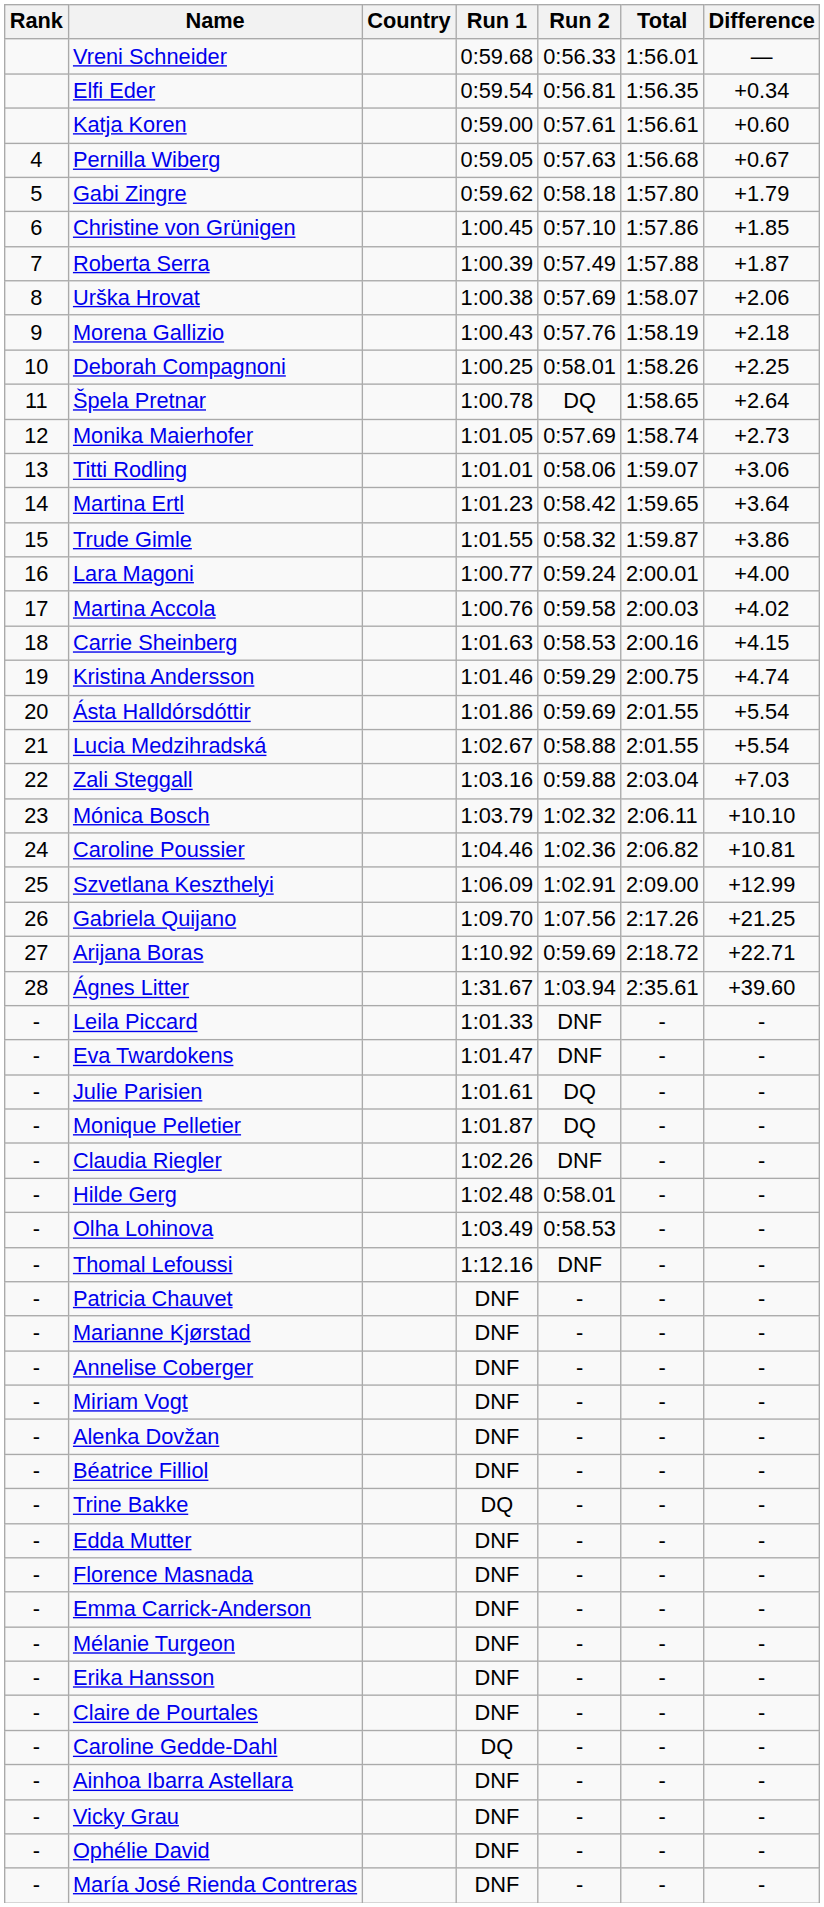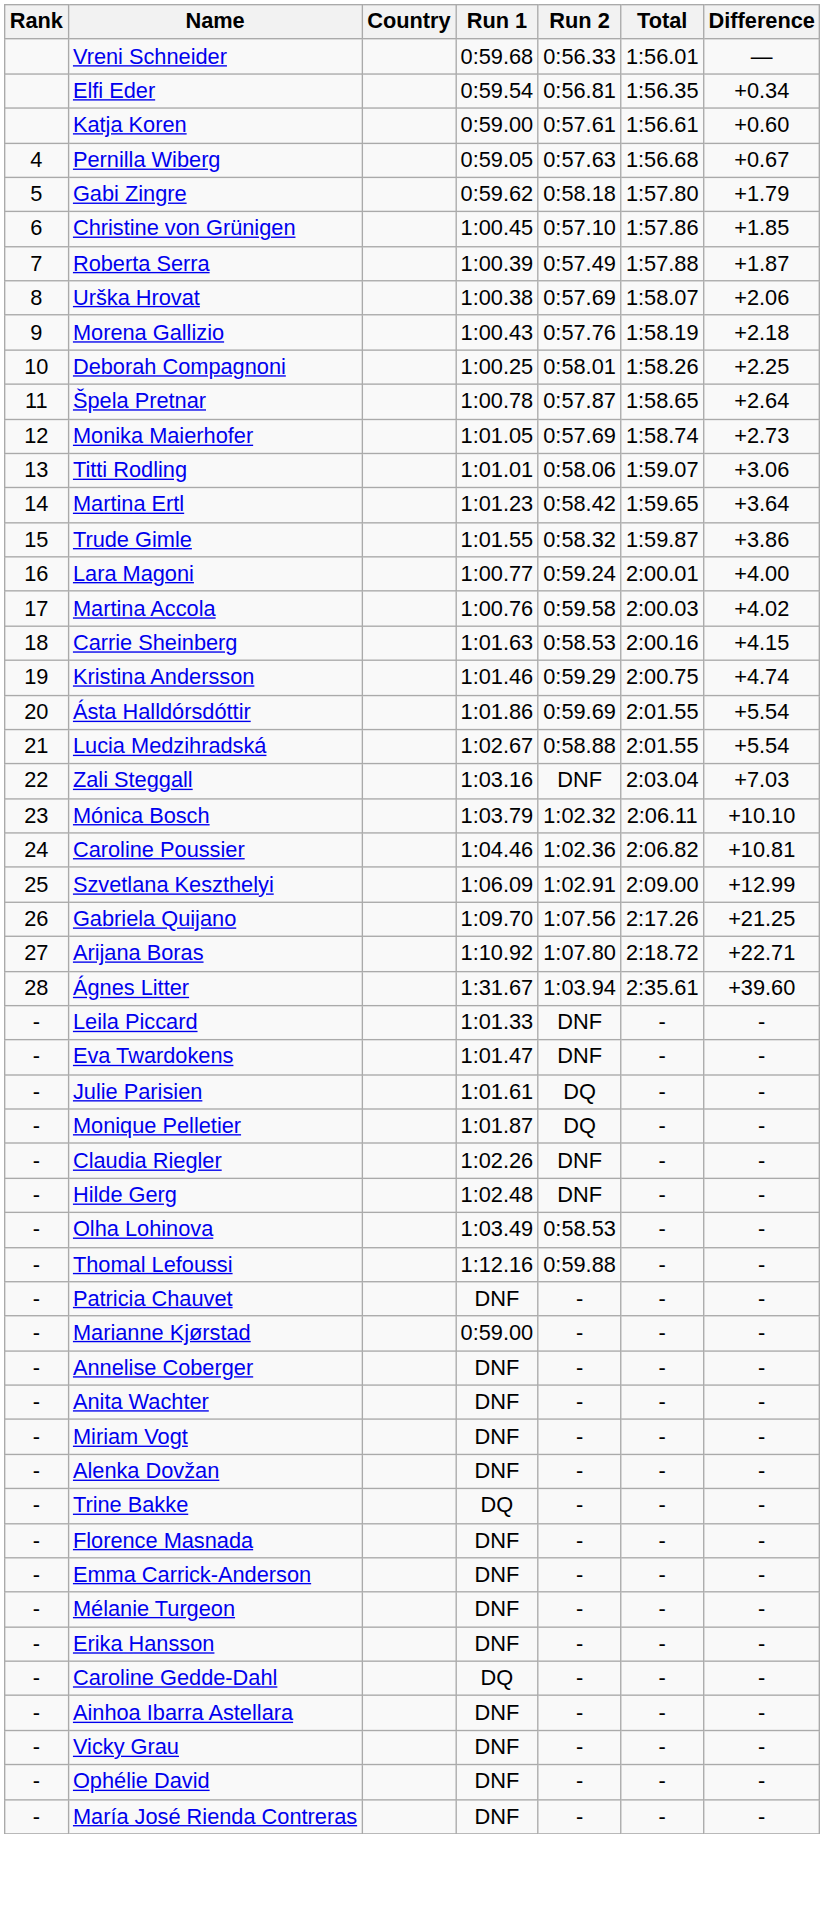Špela Pretnar | Run 2: DQ -> 0:57.87
Zali Steggall | Run 2: 0:59.88 -> DNF
Arijana Boras | Run 2: 0:59.69 -> 1:07.80
Hilde Gerg | Run 2: 0:58.01 -> DNF
Thomal Lefoussi | Run 2: DNF -> 0:59.88
Marianne Kjørstad | Run 1: DNF -> 0:59.00
+ row: - | Anita Wachter | DNF | - | - | -
- row: - | Béatrice Filliol | DNF | - | - | -
- row: - | Edda Mutter | DNF | - | - | -
- row: - | Claire de Pourtales | DNF | - | - | -
